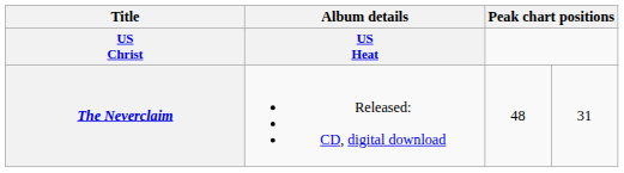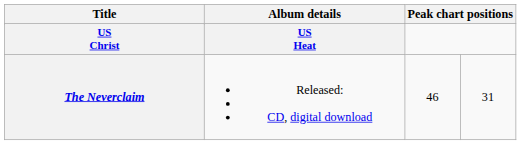The Neverclaim | column 3: 48 -> 46
